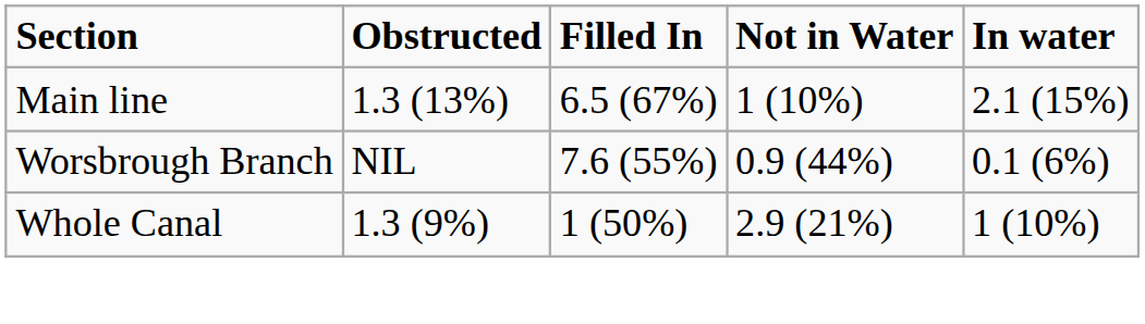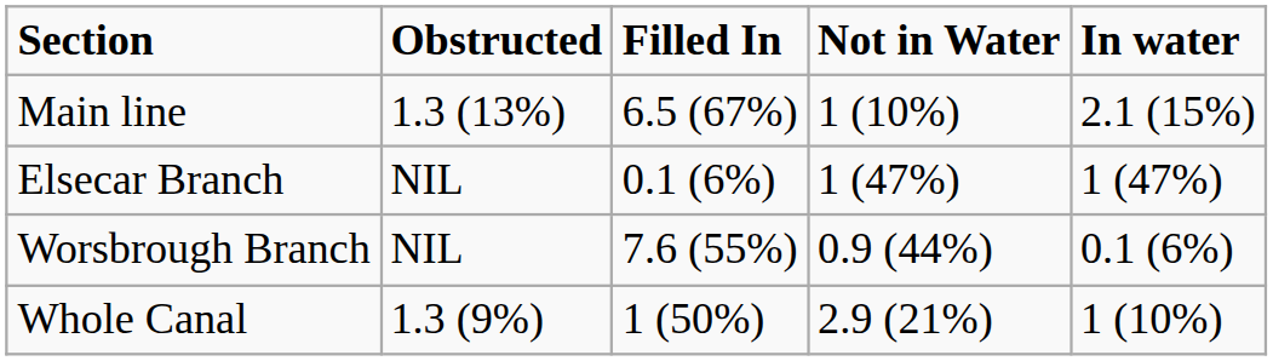+ row: Elsecar Branch | NIL | 0.1 (6%) | 1 (47%) | 1 (47%)
